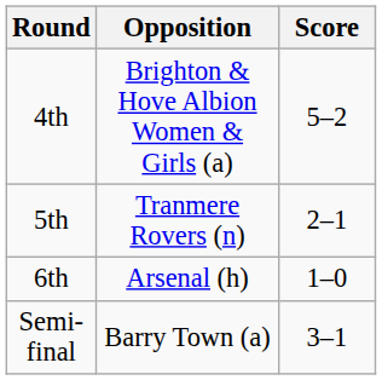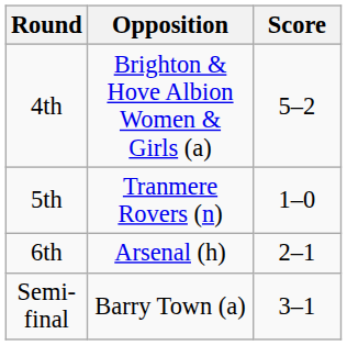5th | Score: 2–1 -> 1–0
6th | Score: 1–0 -> 2–1
